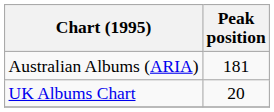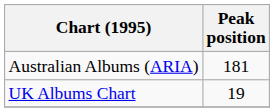UK Albums Chart | Peak position: 20 -> 19
